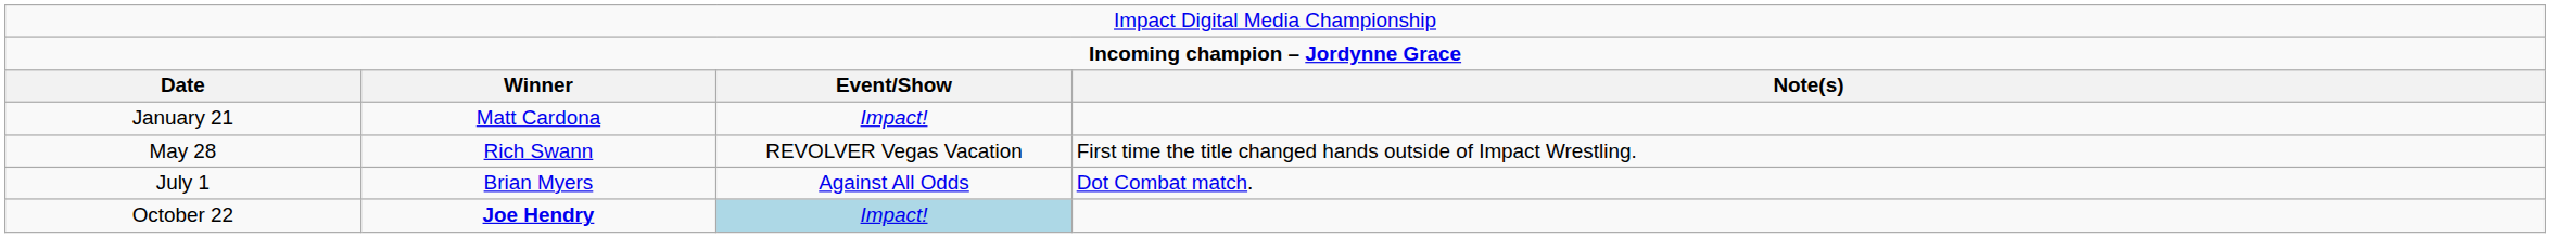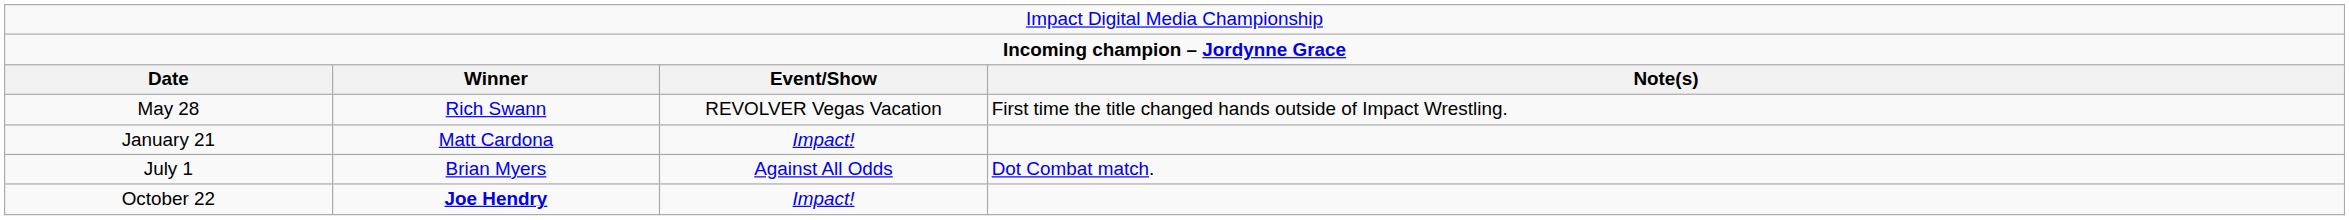rows swapped: January 21 <-> May 28
October 22 | column 3: lightblue background -> no background
